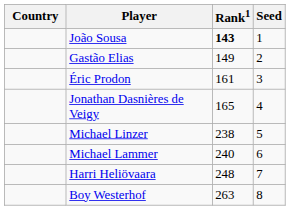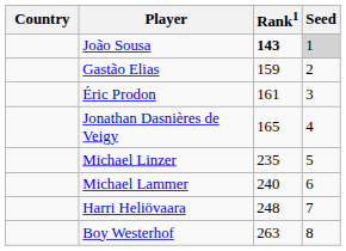João Sousa | Seed: no background -> lightgrey background
Gastão Elias | Rank1: 149 -> 159
Michael Linzer | Rank1: 238 -> 235
